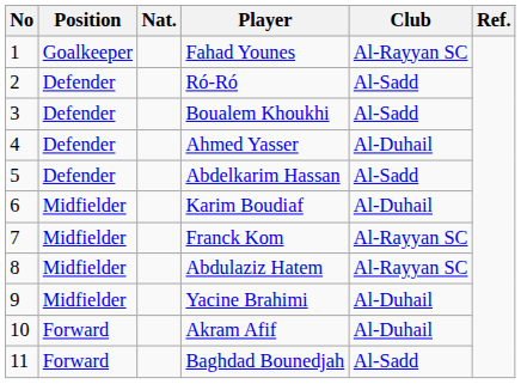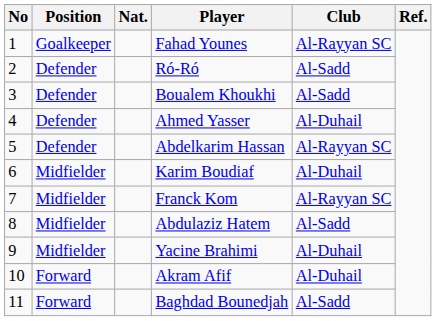Abdelkarim Hassan | Club: Al-Sadd -> Al-Rayyan SC
Abdulaziz Hatem | Club: Al-Rayyan SC -> Al-Sadd
